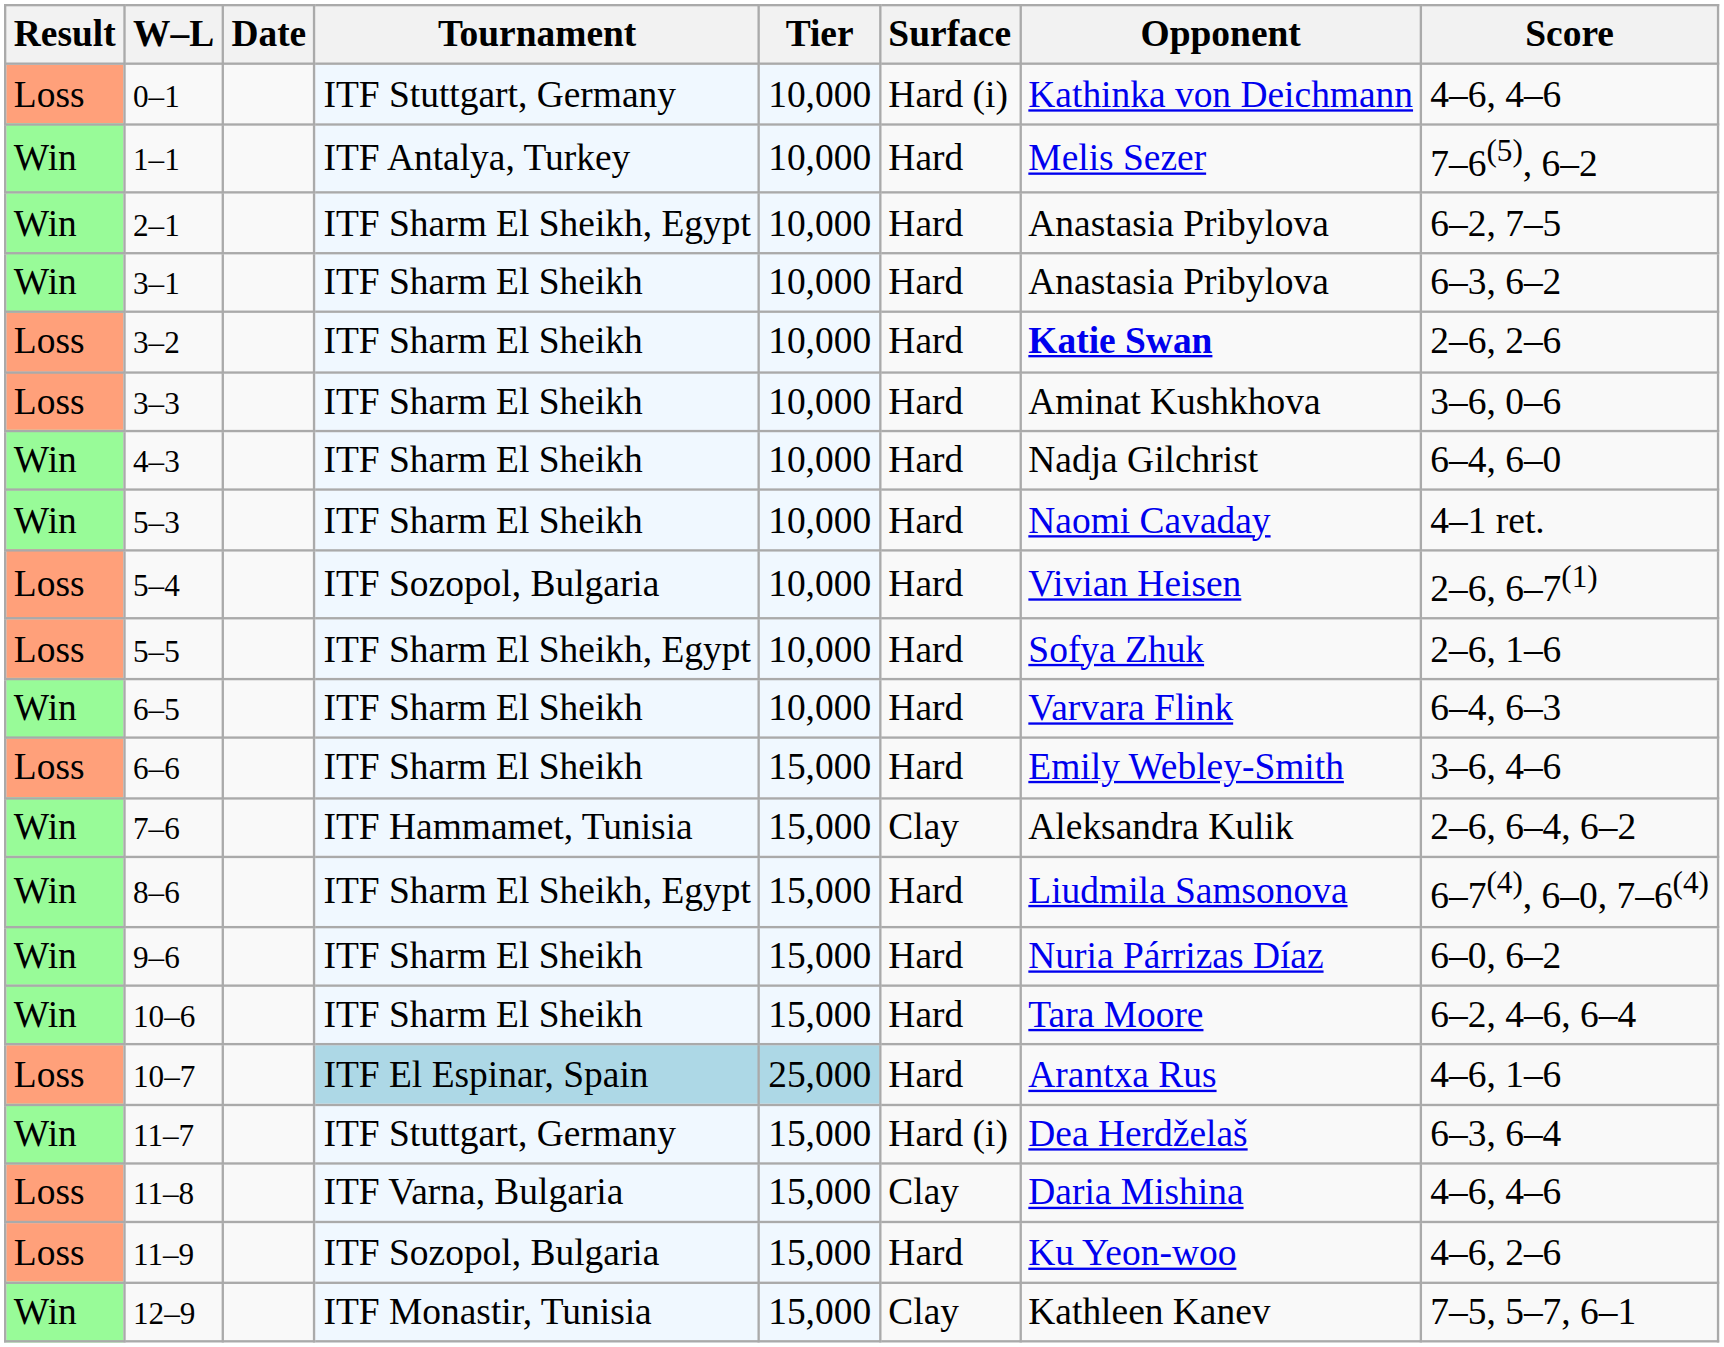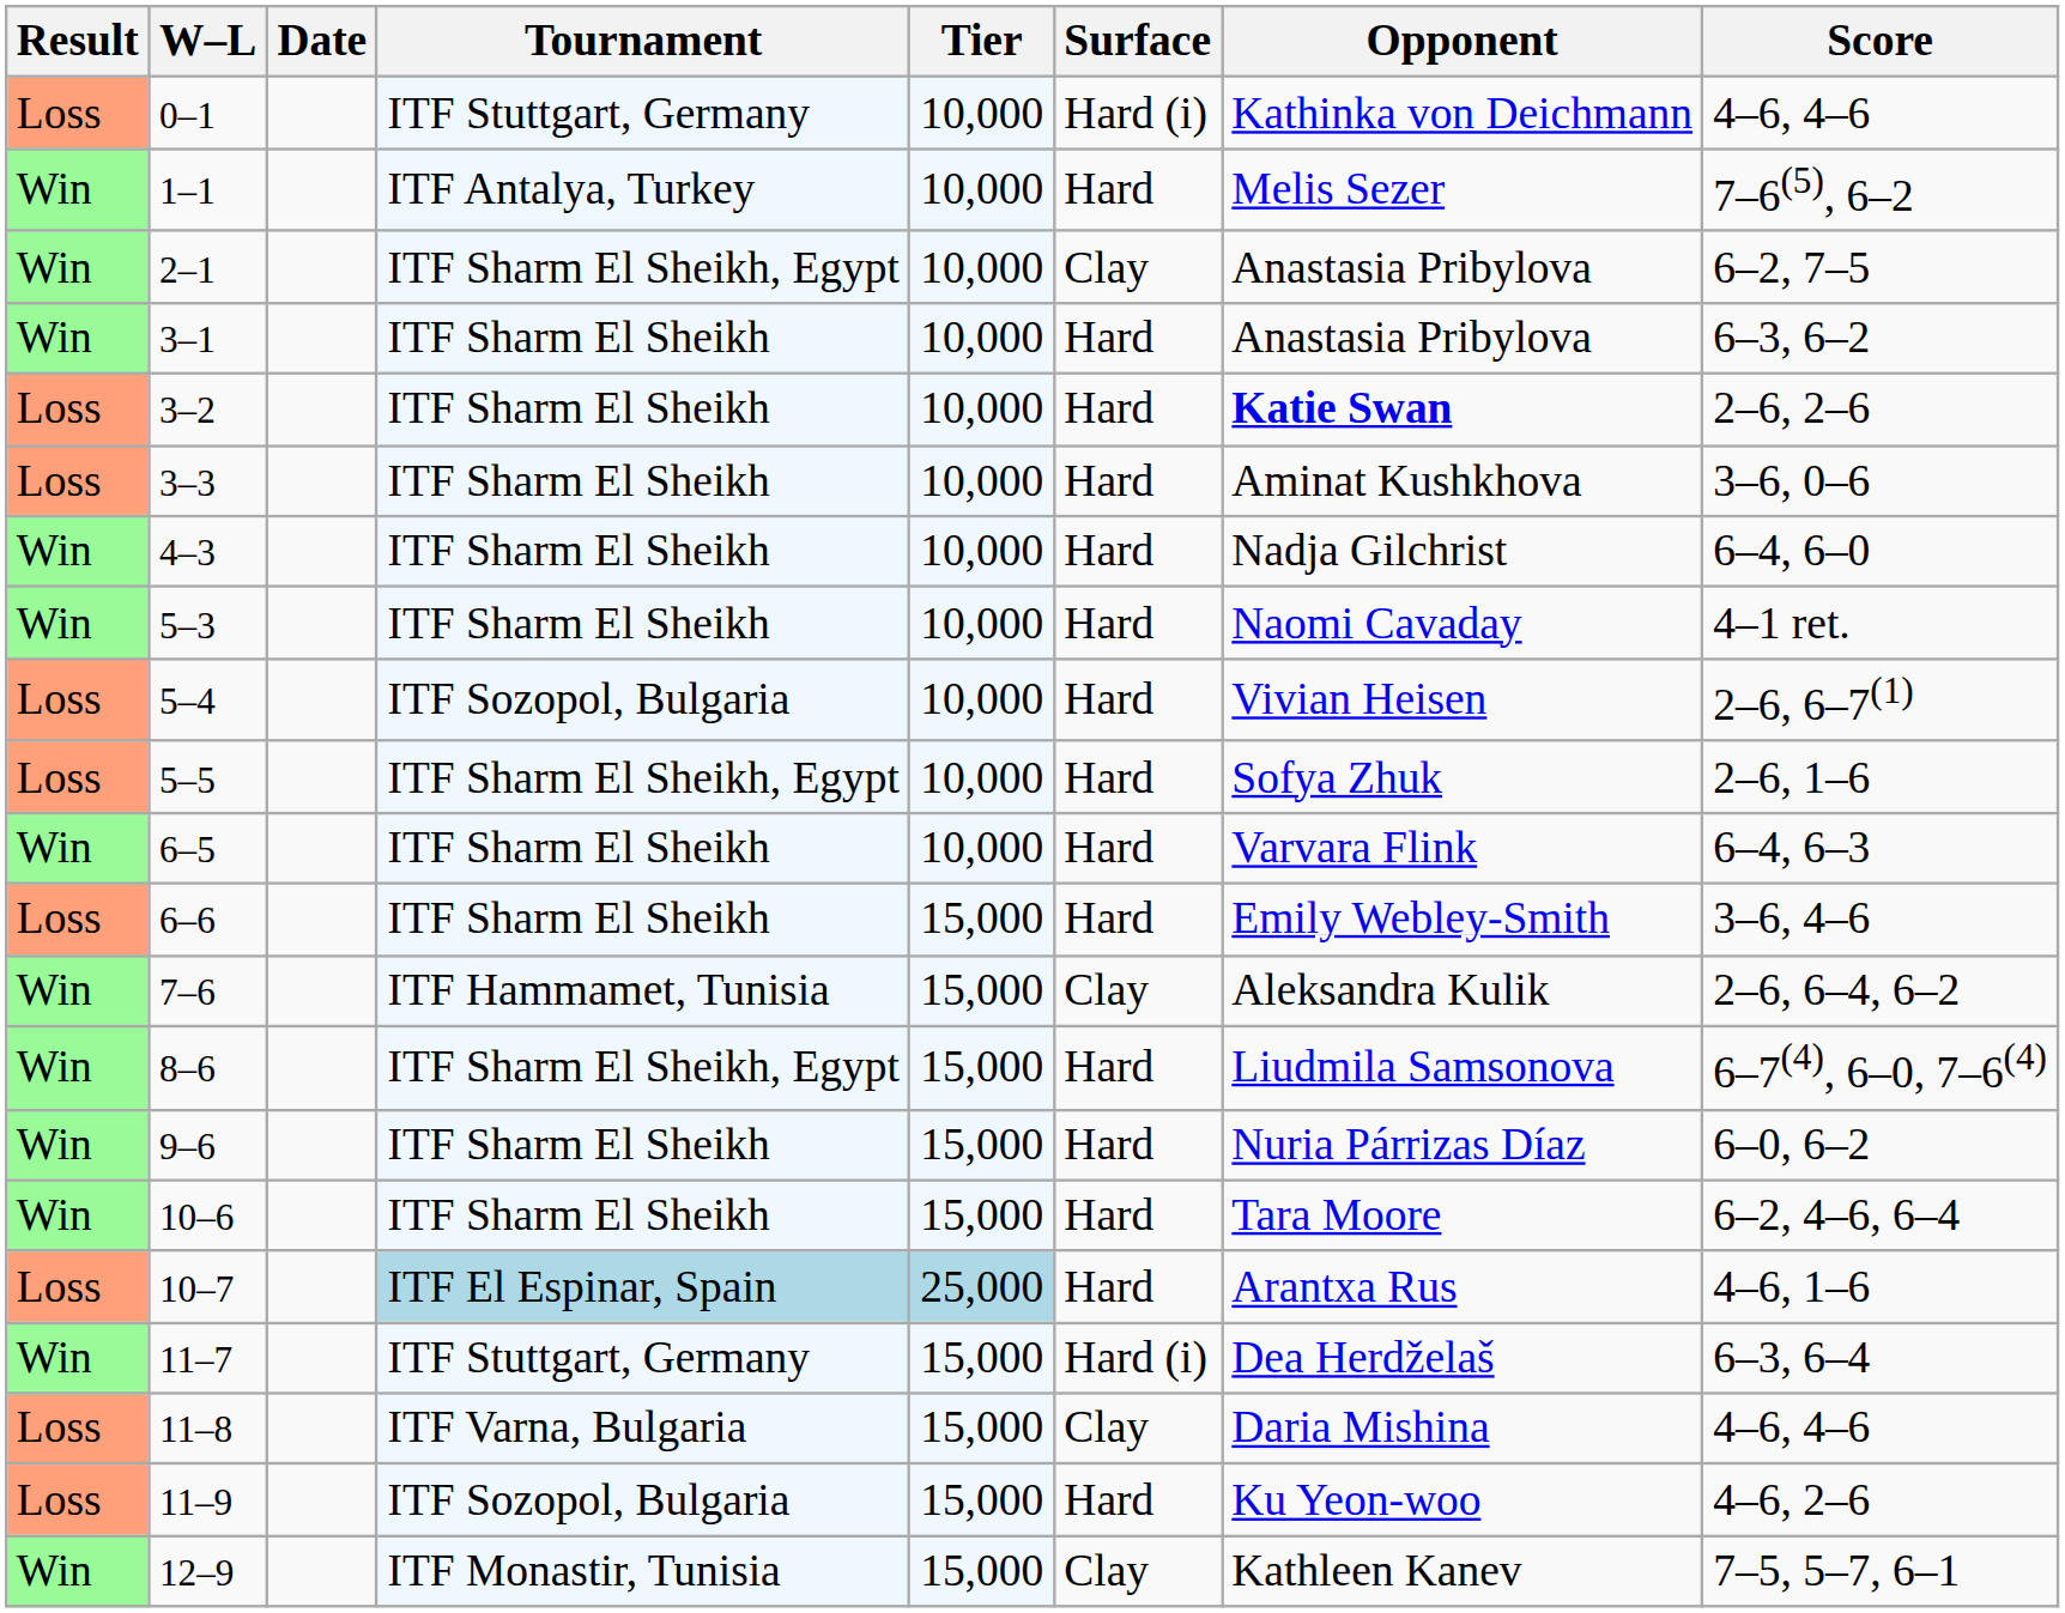2–1 | Surface: Hard -> Clay
